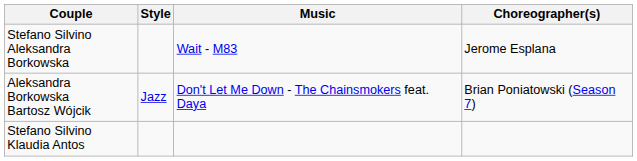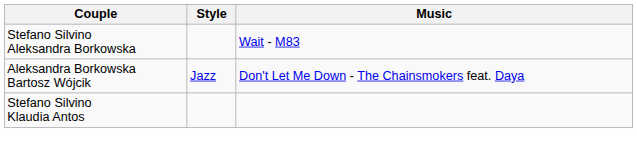- column: Choreographer(s) | Jerome Esplana | Brian Poniatowski (Season 7)
